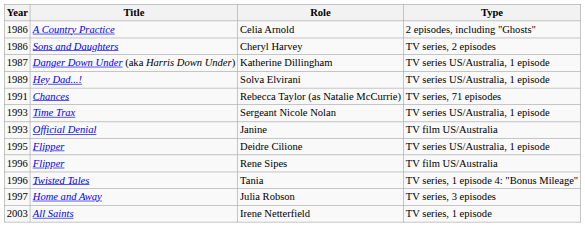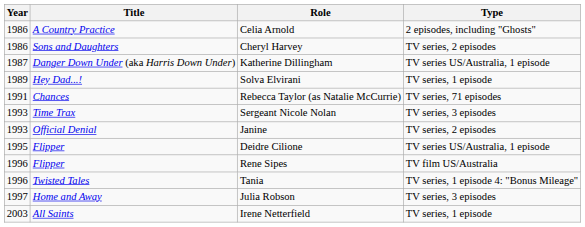Solva Elvirani | Type: TV series US/Australia, 1 episode -> TV series, 1 episode
Sergeant Nicole Nolan | Type: TV series US/Australia, 1 episode -> TV series, 3 episodes
Janine | Type: TV film US/Australia -> TV series, 2 episodes
